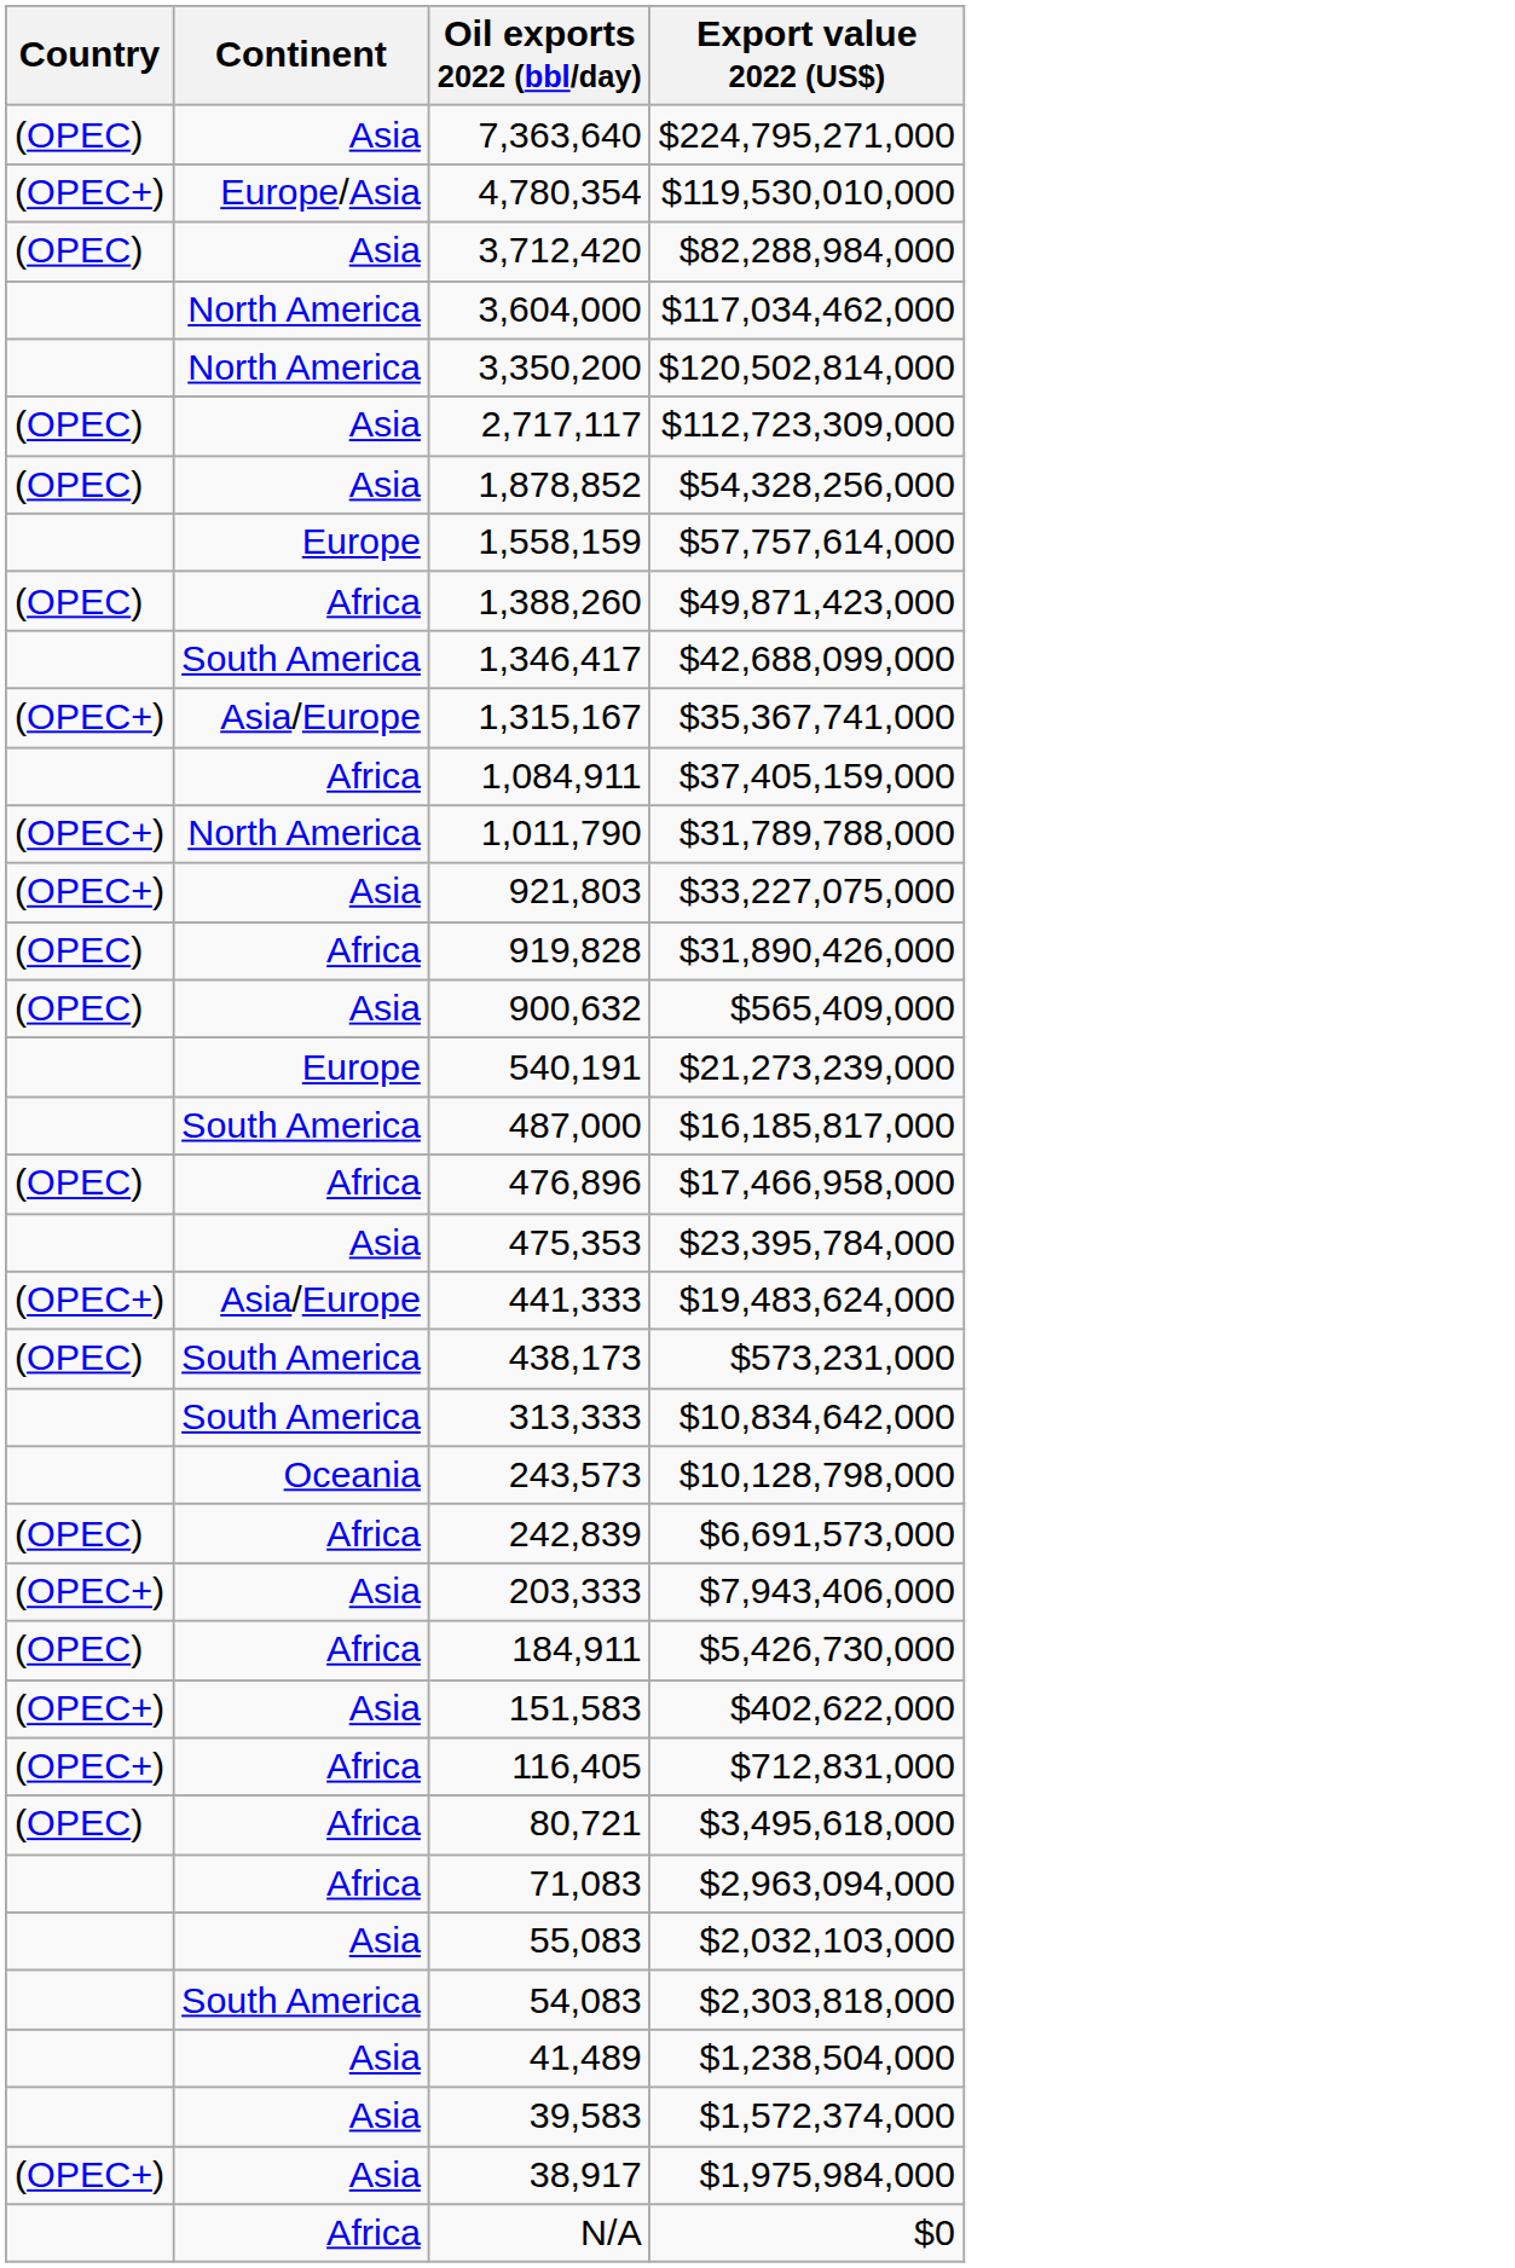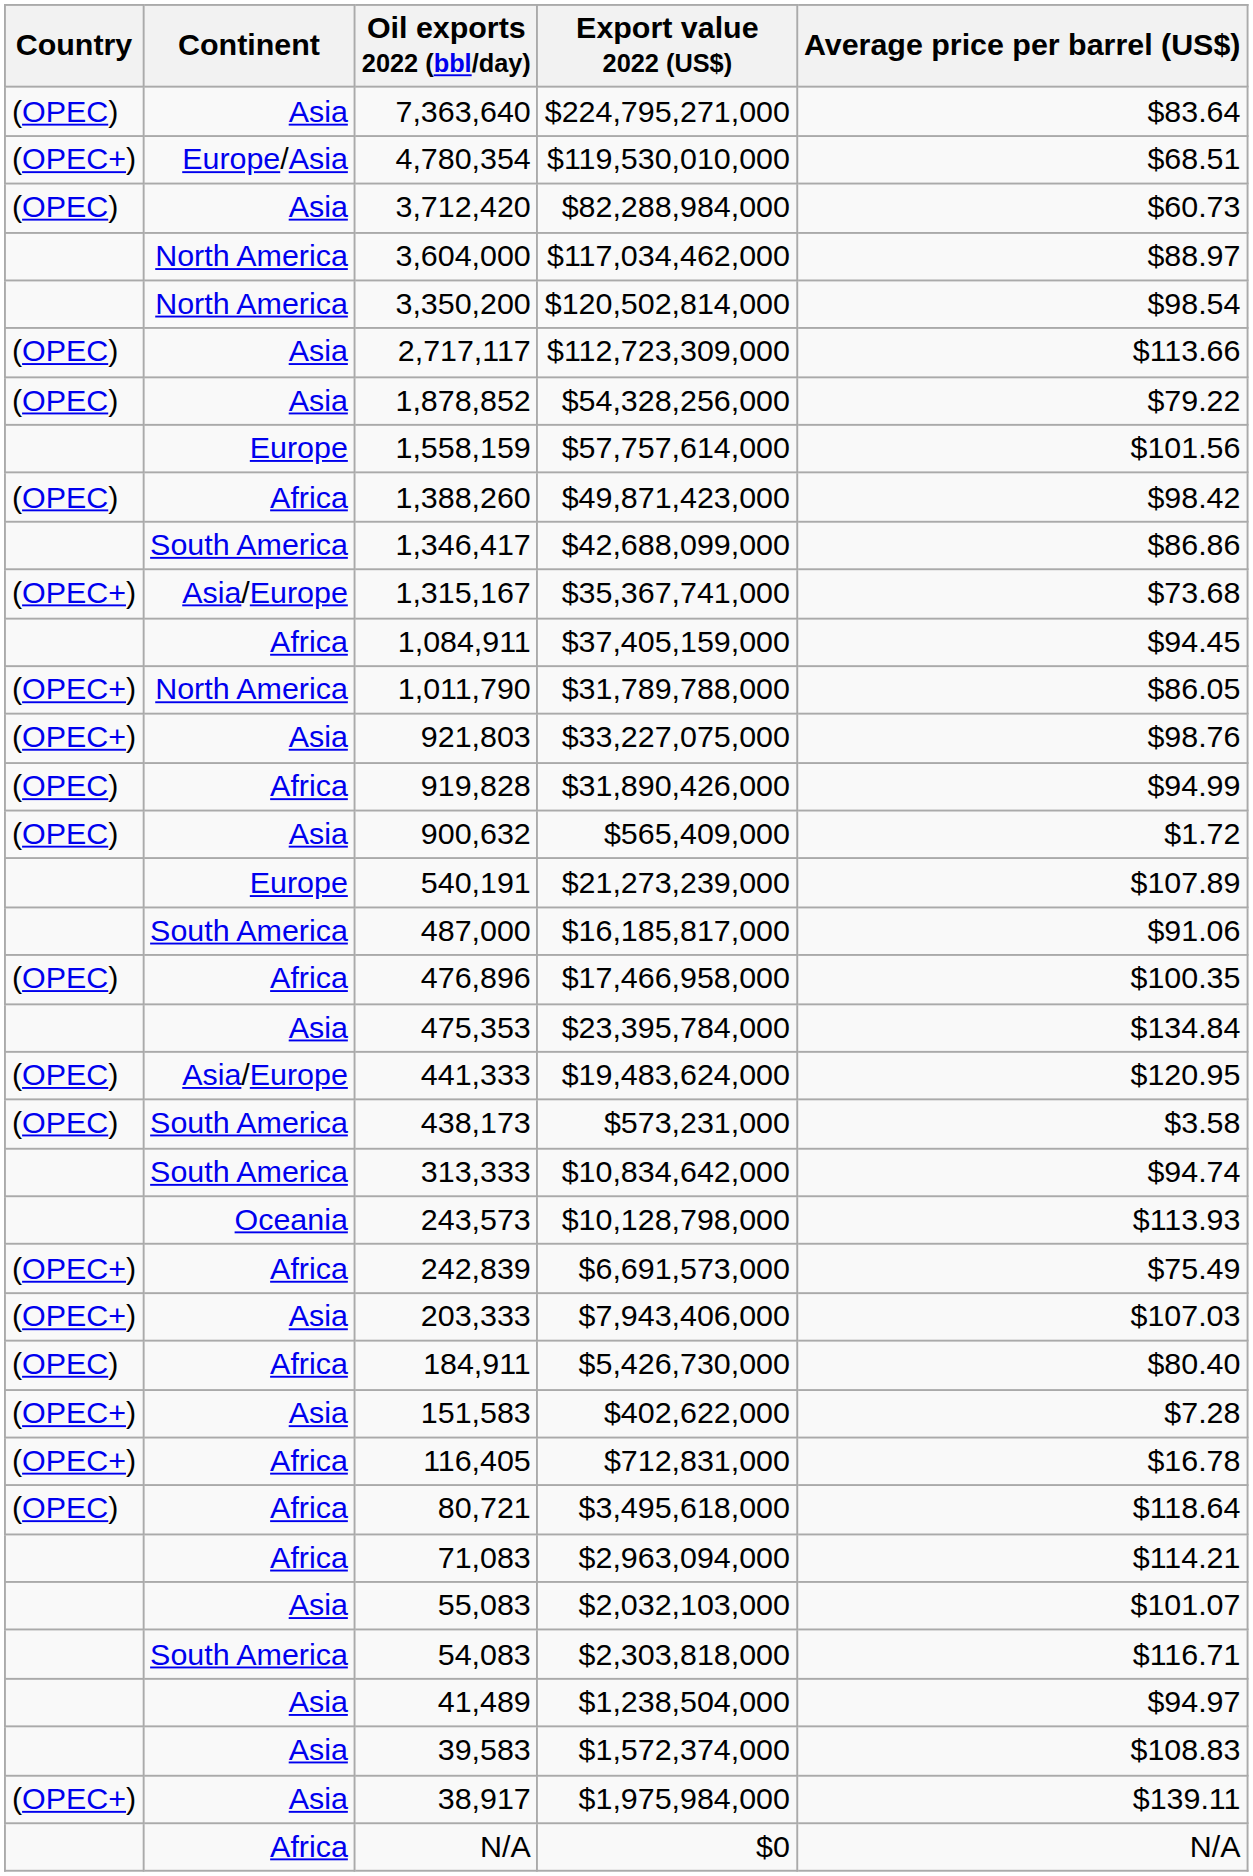+ column: Average price per barrel (US$) | $83.64 | $68.51 | $60.73 | $88.97 | $98.54 | $113.66 | $79.22 | $101.56 | $98.42 | $86.86 | $73.68 | $94.45 | $86.05 | $98.76 | $94.99 | $1.72 | $107.89 | $91.06 | $100.35 | $134.84 | $120.95 | $3.58 | $94.74 | $113.93 | $75.49 | $107.03 | $80.40 | $7.28 | $16.78 | $118.64 | $114.21 | $101.07 | $116.71 | $94.97 | $108.83 | $139.11 | N/A
441,333 | Country: (OPEC+) -> (OPEC)
242,839 | Country: (OPEC) -> (OPEC+)
